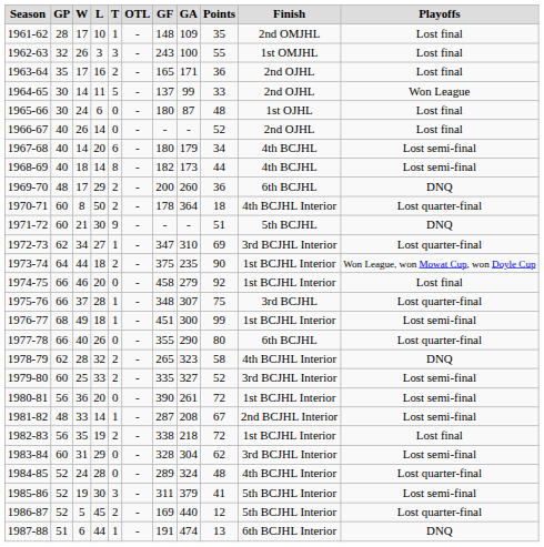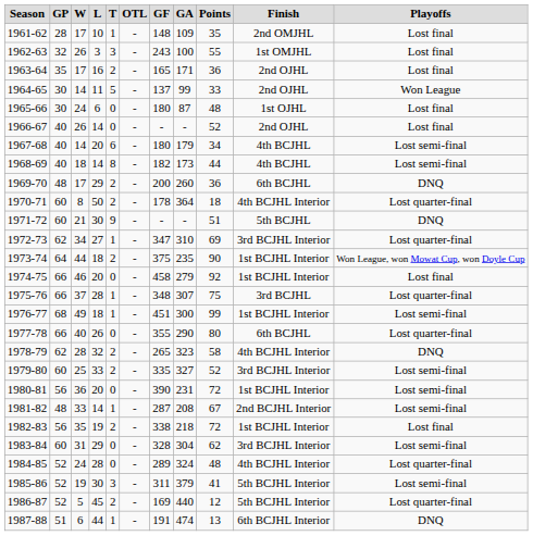1980-81 | GA: 261 -> 231
